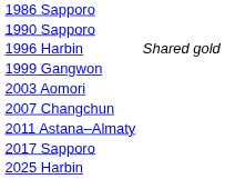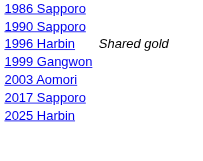- row: 2007 Changchun
- row: 2011 Astana–Almaty
